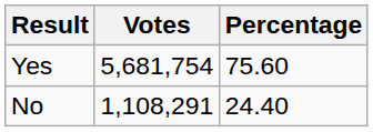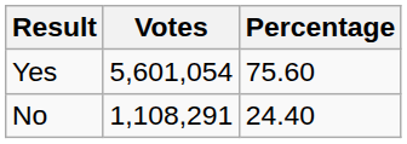Yes | Votes: 5,681,754 -> 5,601,054
